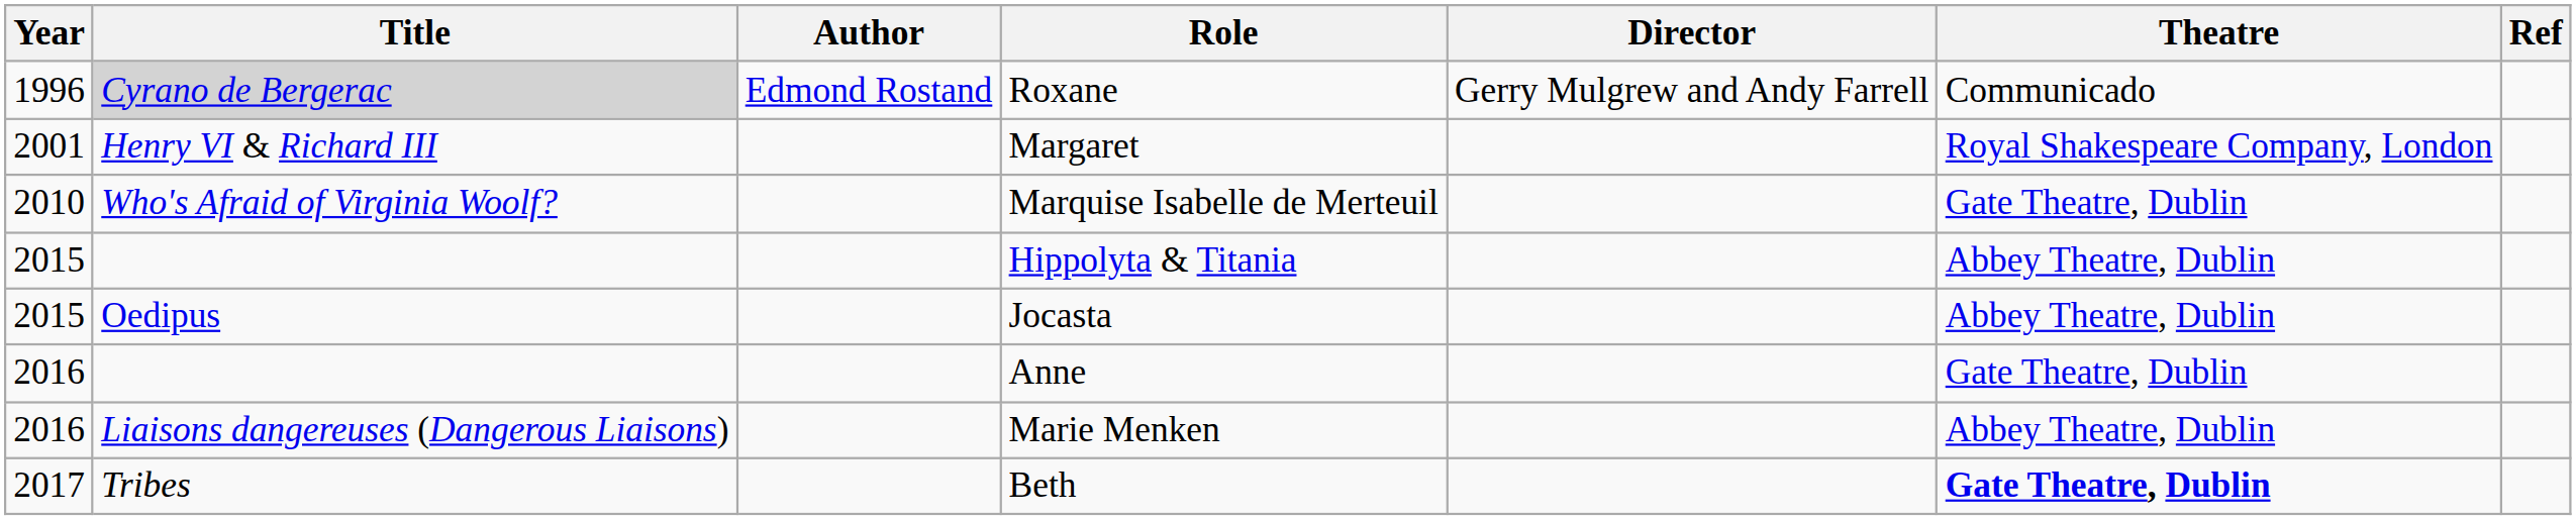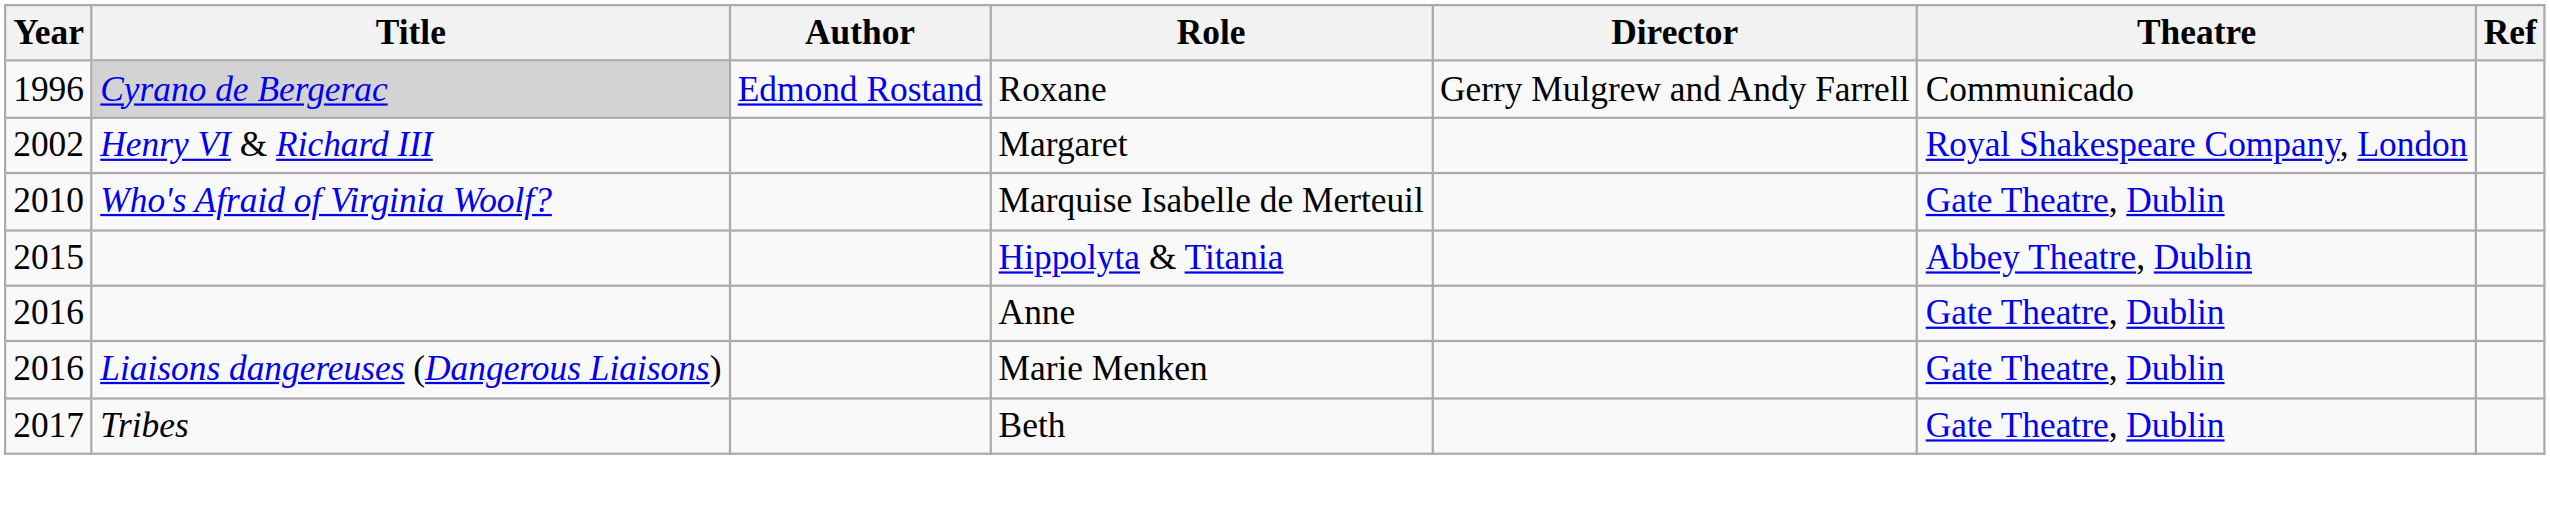Margaret | Year: 2001 -> 2002
- row: 2015 | Oedipus | Jocasta | Abbey Theatre, Dublin
Marie Menken | Theatre: Abbey Theatre, Dublin -> Gate Theatre, Dublin
Beth | Theatre: bold -> normal
